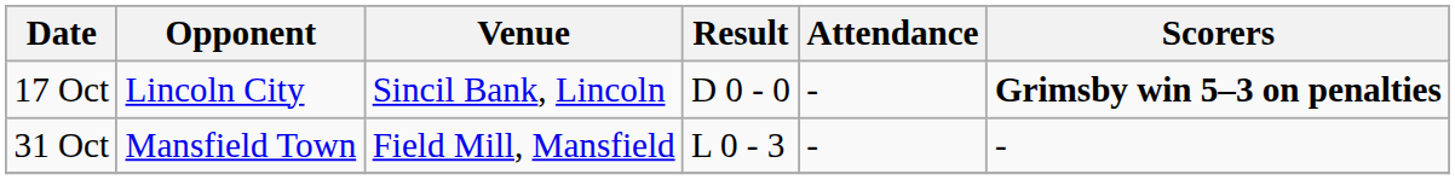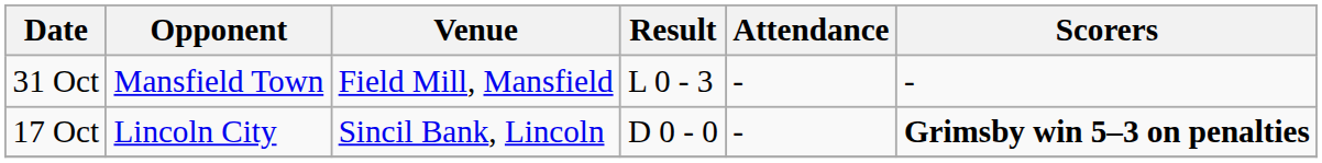rows swapped: 17 Oct <-> 31 Oct
